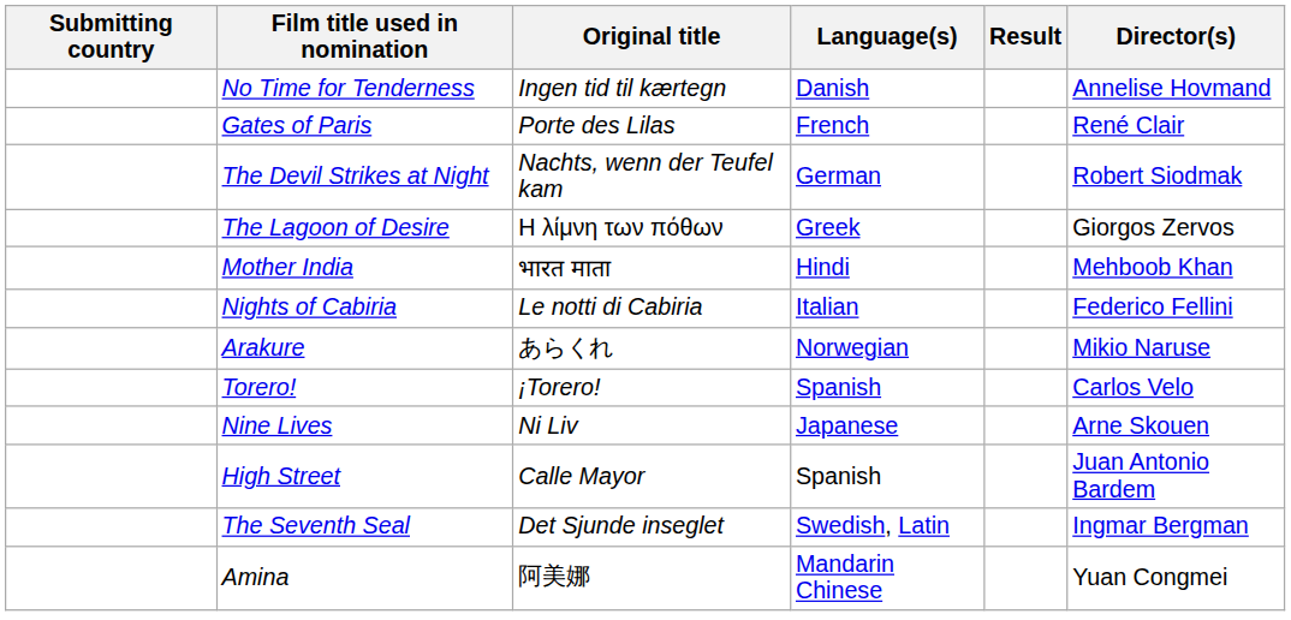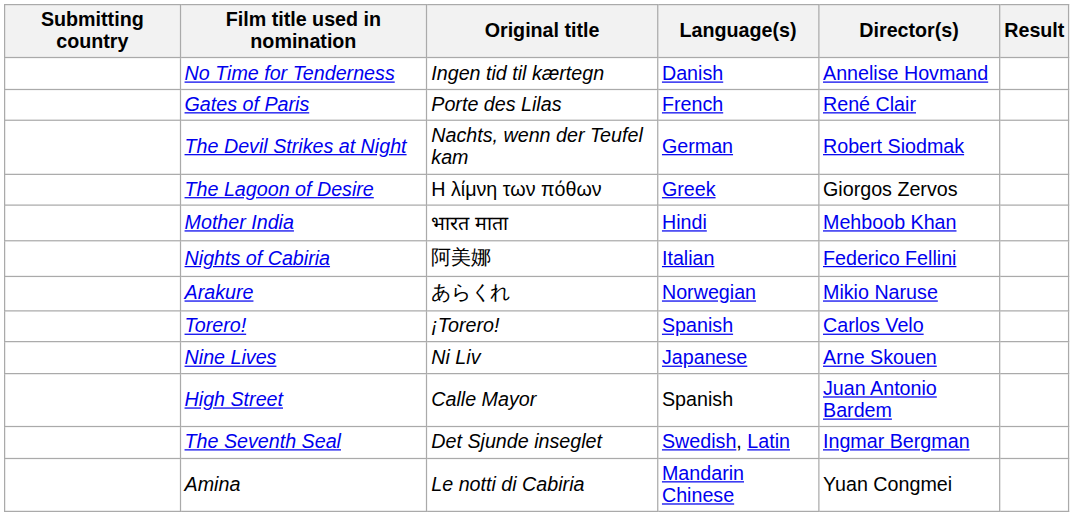columns swapped: Director(s) <-> Result
Nights of Cabiria | Original title: Le notti di Cabiria -> 阿美娜
Amina | Original title: 阿美娜 -> Le notti di Cabiria
